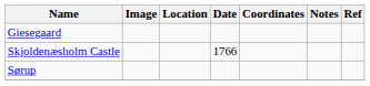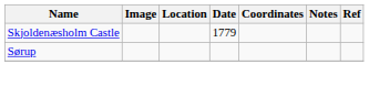- row: Giesegaard
Skjoldenæsholm Castle | Date: 1766 -> 1779
